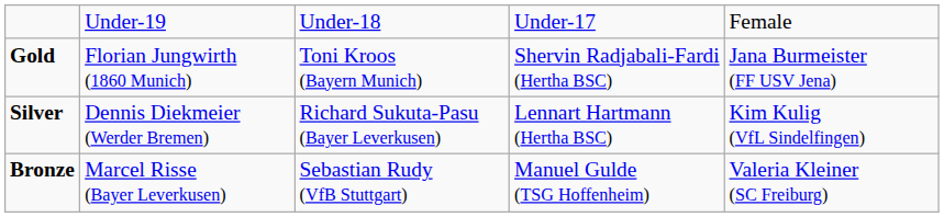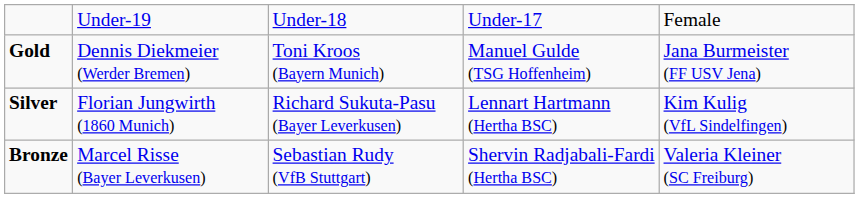Gold | column 2: Florian Jungwirth (1860 Munich) -> Dennis Diekmeier (Werder Bremen)
Gold | column 4: Shervin Radjabali-Fardi (Hertha BSC) -> Manuel Gulde (TSG Hoffenheim)
Silver | column 2: Dennis Diekmeier (Werder Bremen) -> Florian Jungwirth (1860 Munich)
Bronze | column 4: Manuel Gulde (TSG Hoffenheim) -> Shervin Radjabali-Fardi (Hertha BSC)
